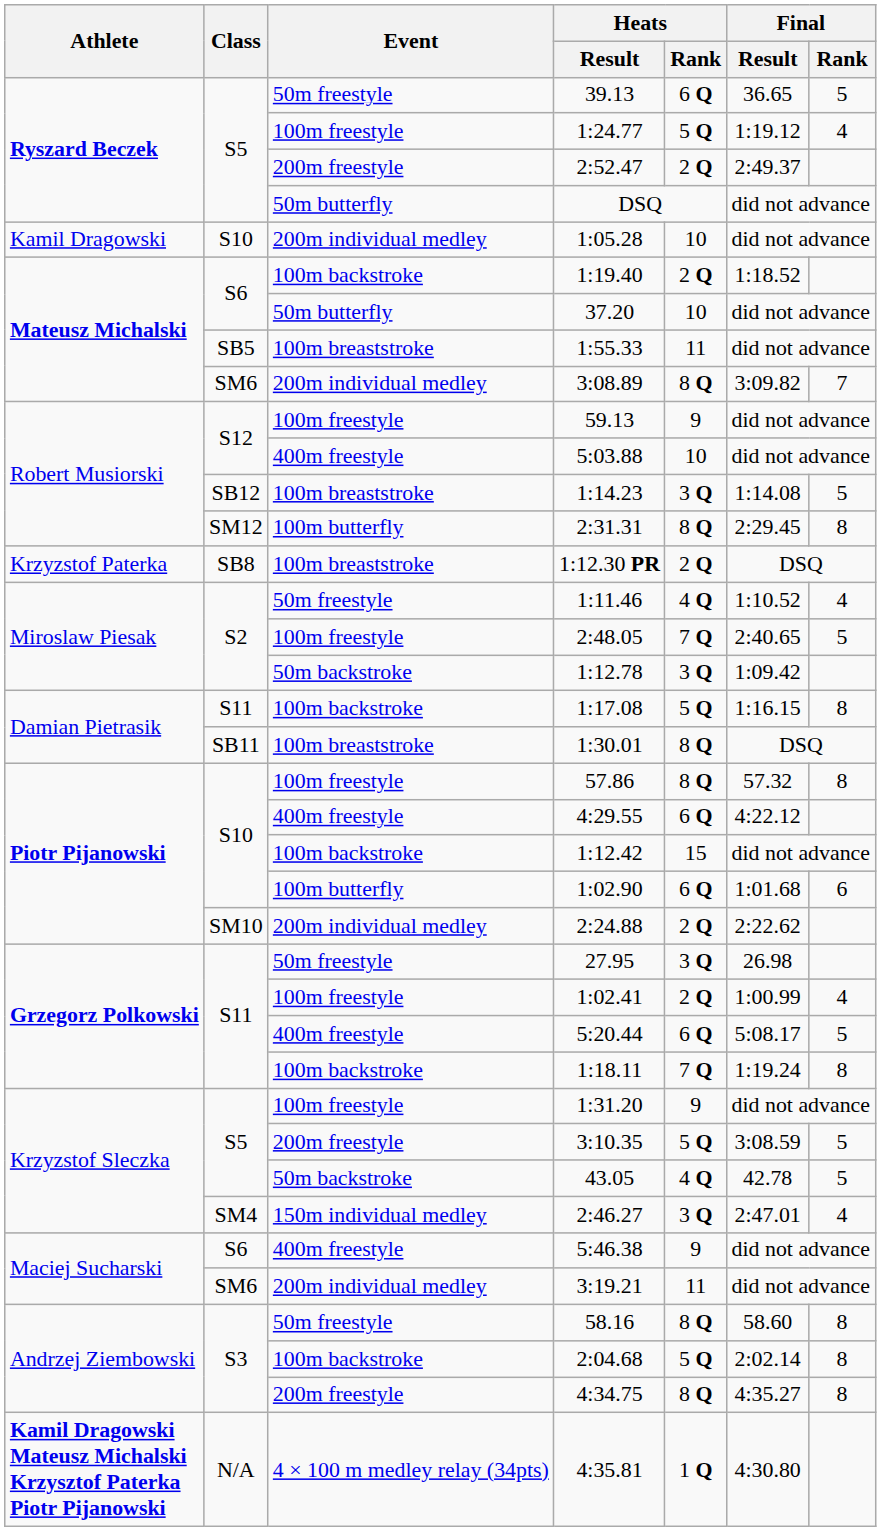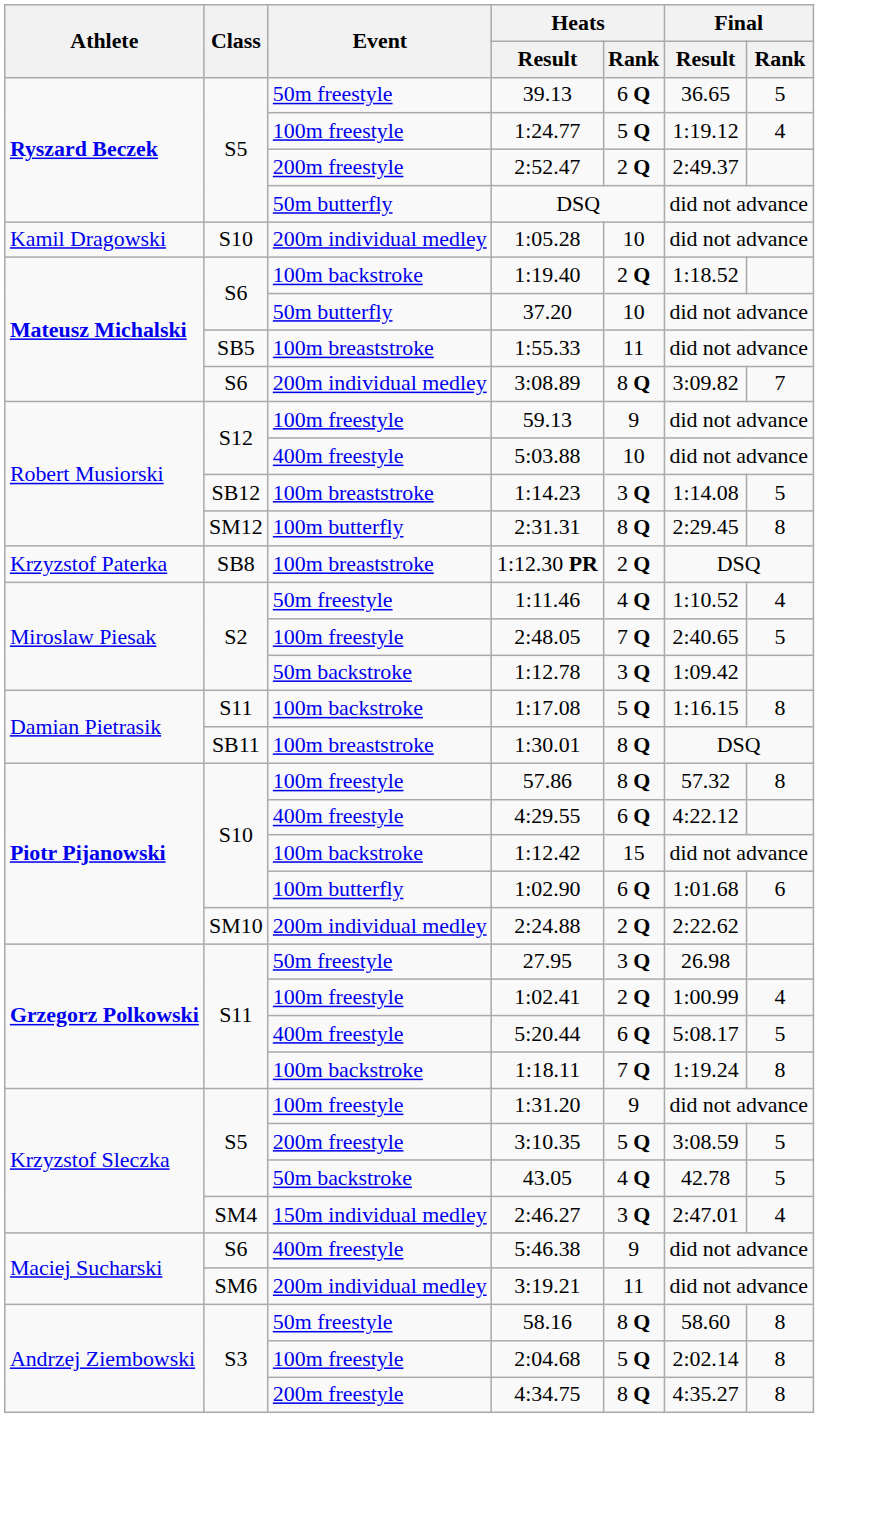3:08.89 | Class: SM6 -> S6
2:04.68 | Event: 100m backstroke -> 100m freestyle
- row: Kamil Dragowski Mateusz Michalski Krzysztof Paterka Piotr Pijanowski | N/A | 4 × 100 m medley relay (34pts) | 4:35.81 | 1 Q | 4:30.80
